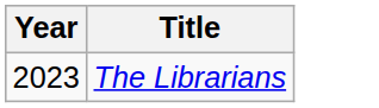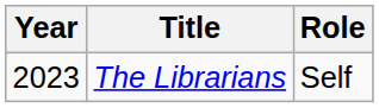+ column: Role | Self
